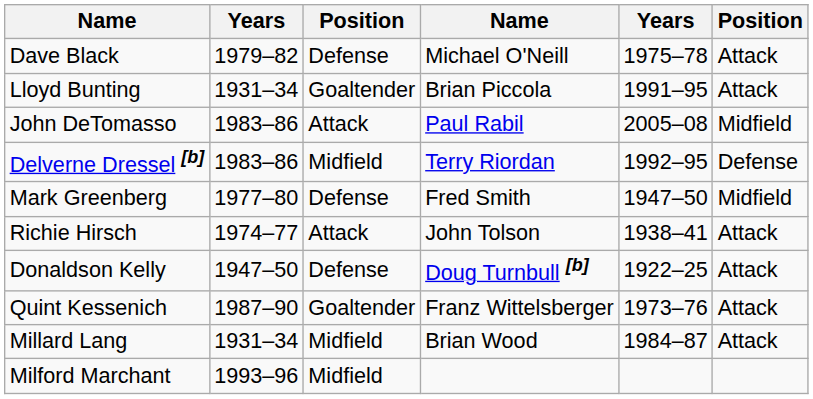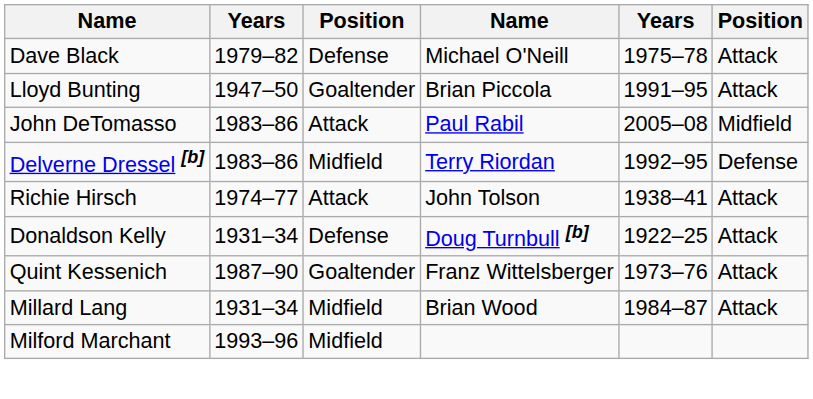Lloyd Bunting | column 2: 1931–34 -> 1947–50
- row: Mark Greenberg | 1977–80 | Defense | Fred Smith | 1947–50 | Midfield
Donaldson Kelly | column 2: 1947–50 -> 1931–34
